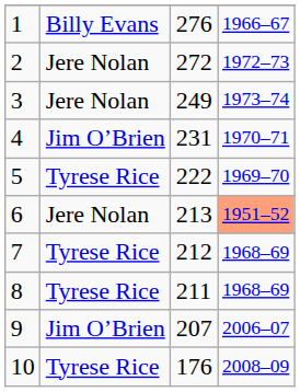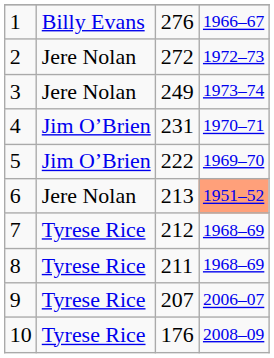5 | column 2: Tyrese Rice -> Jim O’Brien
9 | column 2: Jim O’Brien -> Tyrese Rice
